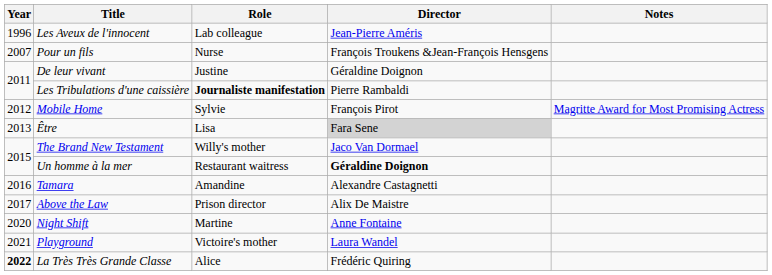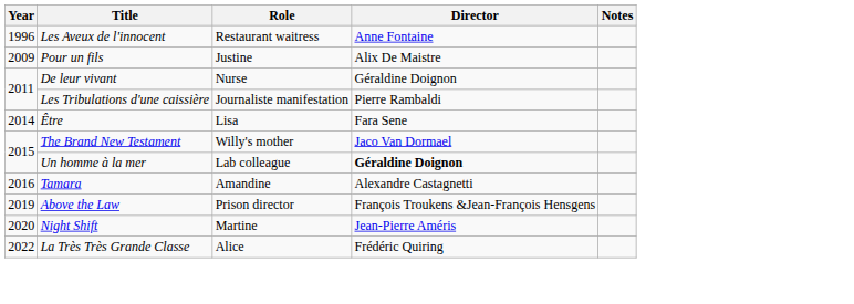Les Aveux de l'innocent | Role: Lab colleague -> Restaurant waitress
Les Aveux de l'innocent | Director: Jean-Pierre Améris -> Anne Fontaine
Pour un fils | Year: 2007 -> 2009
Pour un fils | Role: Nurse -> Justine
Pour un fils | Director: François Troukens &Jean-François Hensgens -> Alix De Maistre
De leur vivant | Role: Justine -> Nurse
Les Tribulations d'une caissière | Role: bold -> normal
- row: 2012 | Mobile Home | Sylvie | François Pirot | Magritte Award for Most Promising Actress
Être | Year: 2013 -> 2014
Être | Director: lightgrey background -> no background
Un homme à la mer | Role: Restaurant waitress -> Lab colleague
Above the Law | Year: 2017 -> 2019
Above the Law | Director: Alix De Maistre -> François Troukens &Jean-François Hensgens
Night Shift | Director: Anne Fontaine -> Jean-Pierre Améris
- row: 2021 | Playground | Victoire's mother | Laura Wandel
La Très Très Grande Classe | Year: bold -> normal
